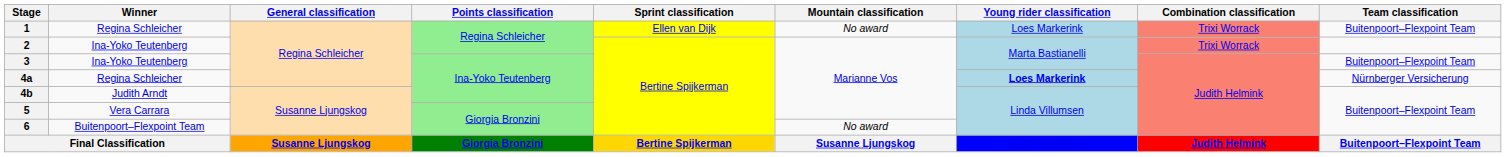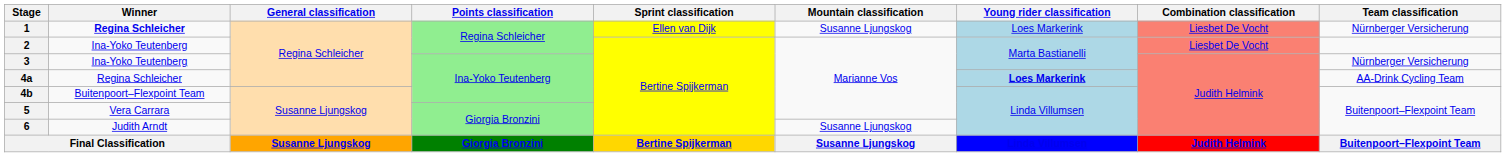1 | Winner: normal -> bold
1 | Mountain classification: No award -> Susanne Ljungskog
1 | Combination classification: Trixi Worrack -> Liesbet De Vocht
1 | Team classification: Buitenpoort–Flexpoint Team -> Nürnberger Versicherung
2 | Combination classification: Trixi Worrack -> Liesbet De Vocht
3 | Team classification: Buitenpoort–Flexpoint Team -> Nürnberger Versicherung
4a | Team classification: Nürnberger Versicherung -> AA-Drink Cycling Team
4b | Winner: Judith Arndt -> Buitenpoort–Flexpoint Team
6 | Winner: Buitenpoort–Flexpoint Team -> Judith Arndt
6 | Mountain classification: No award -> Susanne Ljungskog
